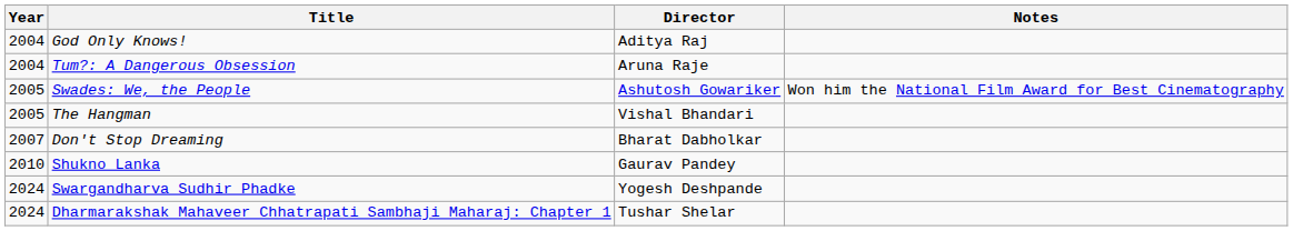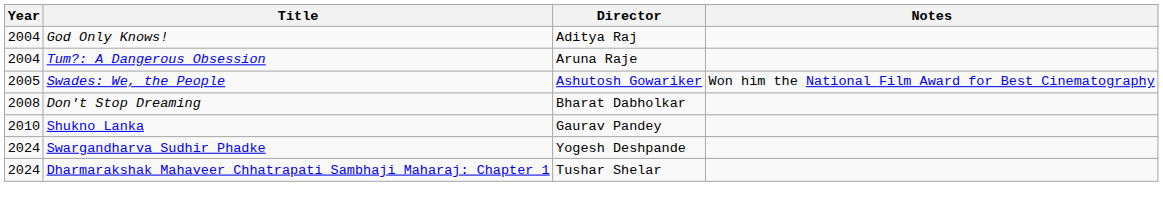- row: 2005 | The Hangman | Vishal Bhandari
Don't Stop Dreaming | Year: 2007 -> 2008
